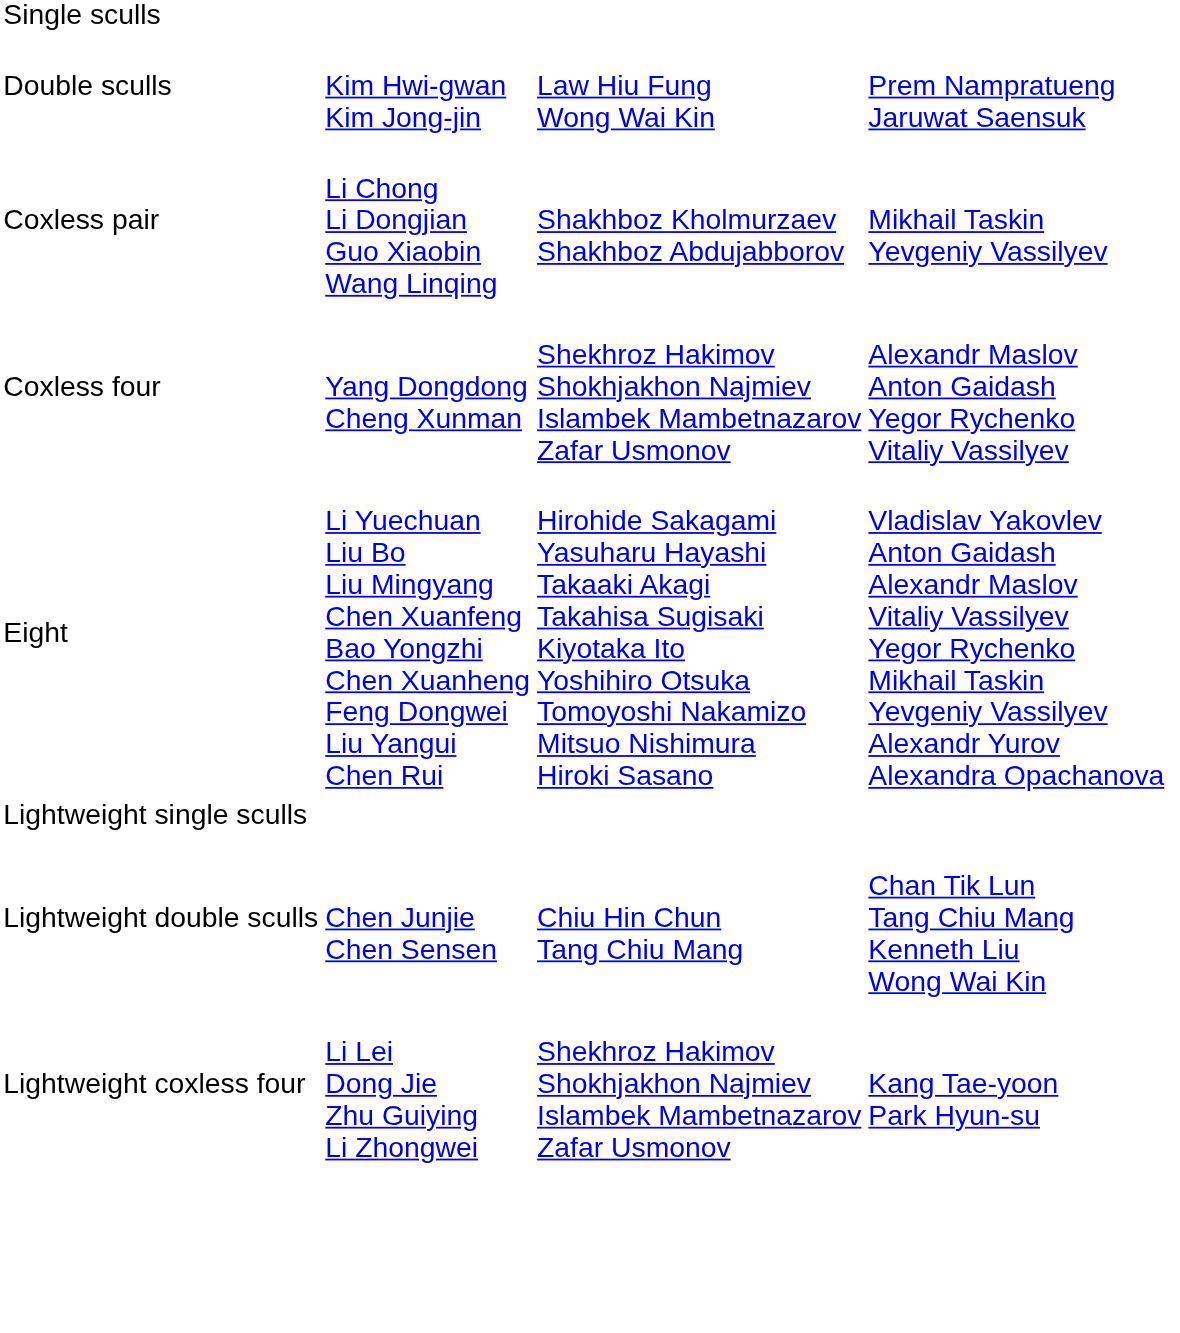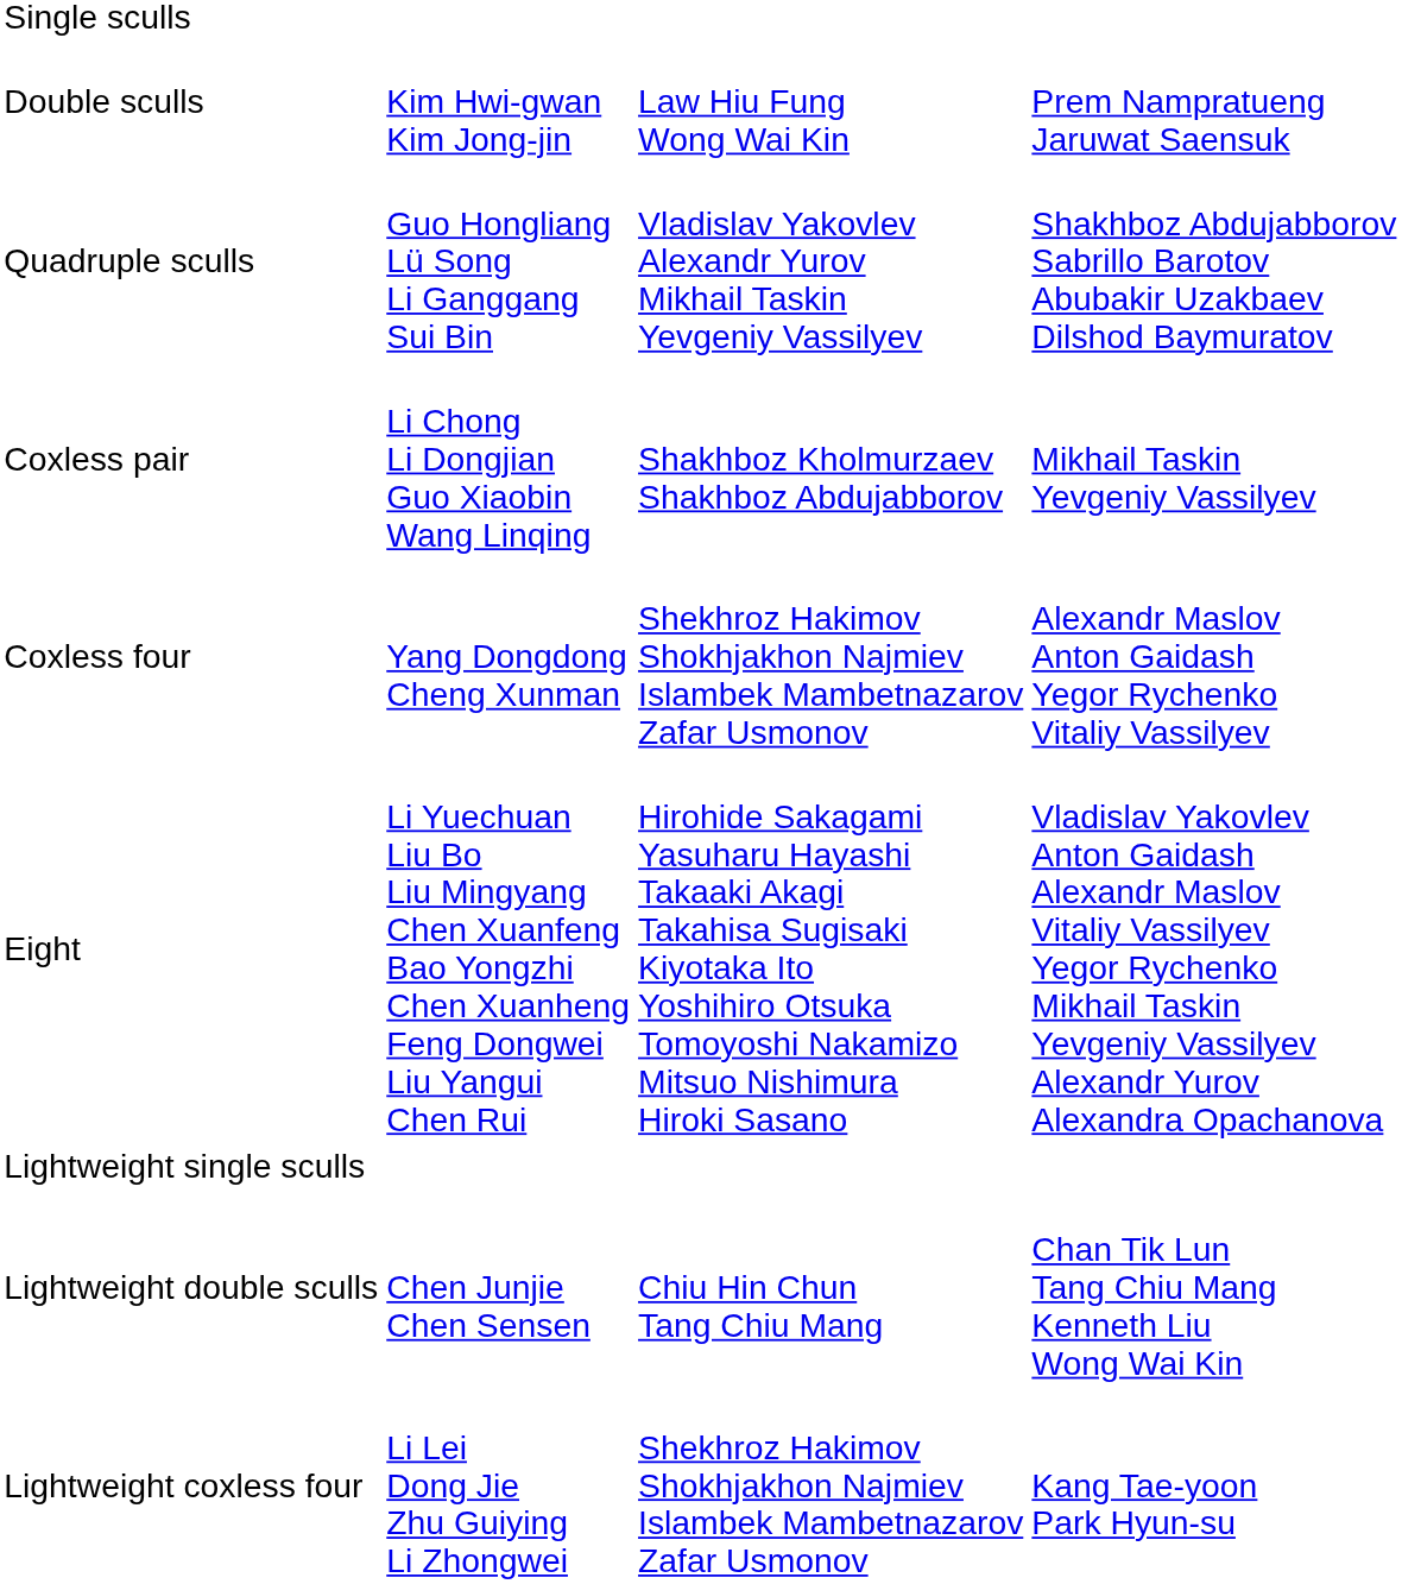+ row: Quadruple sculls | Guo Hongliang Lü Song Li Ganggang Sui Bin | Vladislav Yakovlev Alexandr Yurov Mikhail Taskin Yevgeniy Vassilyev | Shakhboz Abdujabborov Sabrillo Barotov Abubakir Uzakbaev Dilshod Baymuratov
